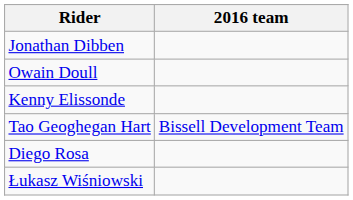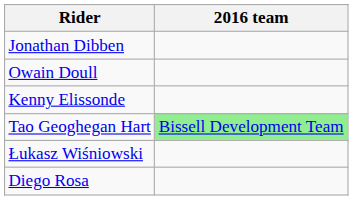Tao Geoghegan Hart | 2016 team: no background -> lightgreen background
rows swapped: Diego Rosa <-> Łukasz Wiśniowski
